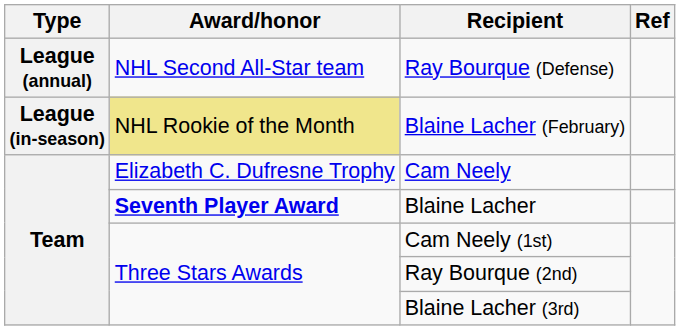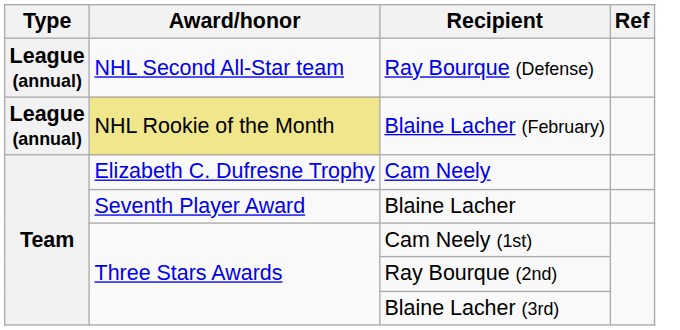Blaine Lacher (February) | Type: League (in-season) -> League (annual)
Blaine Lacher | Award/honor: bold -> normal
